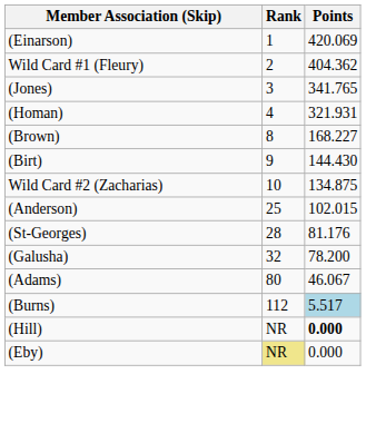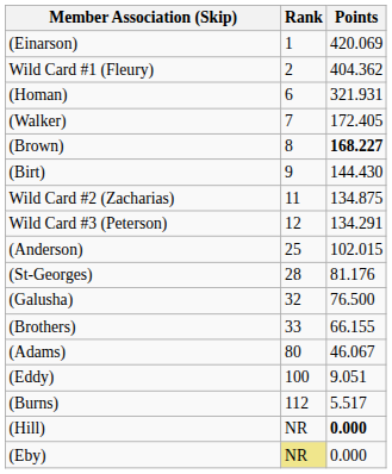- row: (Jones) | 3 | 341.765
(Homan) | Rank: 4 -> 6
+ row: (Walker) | 7 | 172.405
(Brown) | Points: normal -> bold
Wild Card #2 (Zacharias) | Rank: 10 -> 11
+ row: Wild Card #3 (Peterson) | 12 | 134.291
(Galusha) | Points: 78.200 -> 76.500
+ row: (Brothers) | 33 | 66.155
+ row: (Eddy) | 100 | 9.051
(Burns) | Points: lightblue background -> no background
